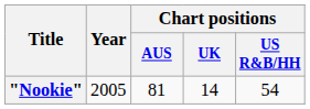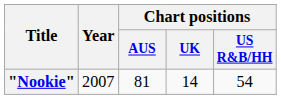"Nookie" | Year: 2005 -> 2007
